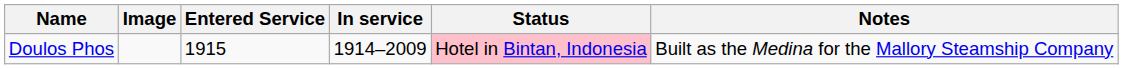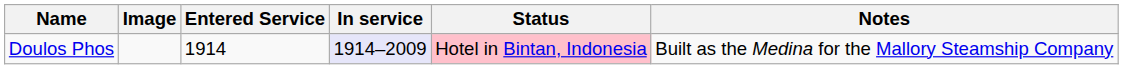Doulos Phos | Entered Service: 1915 -> 1914
Doulos Phos | In service: no background -> lavender background
